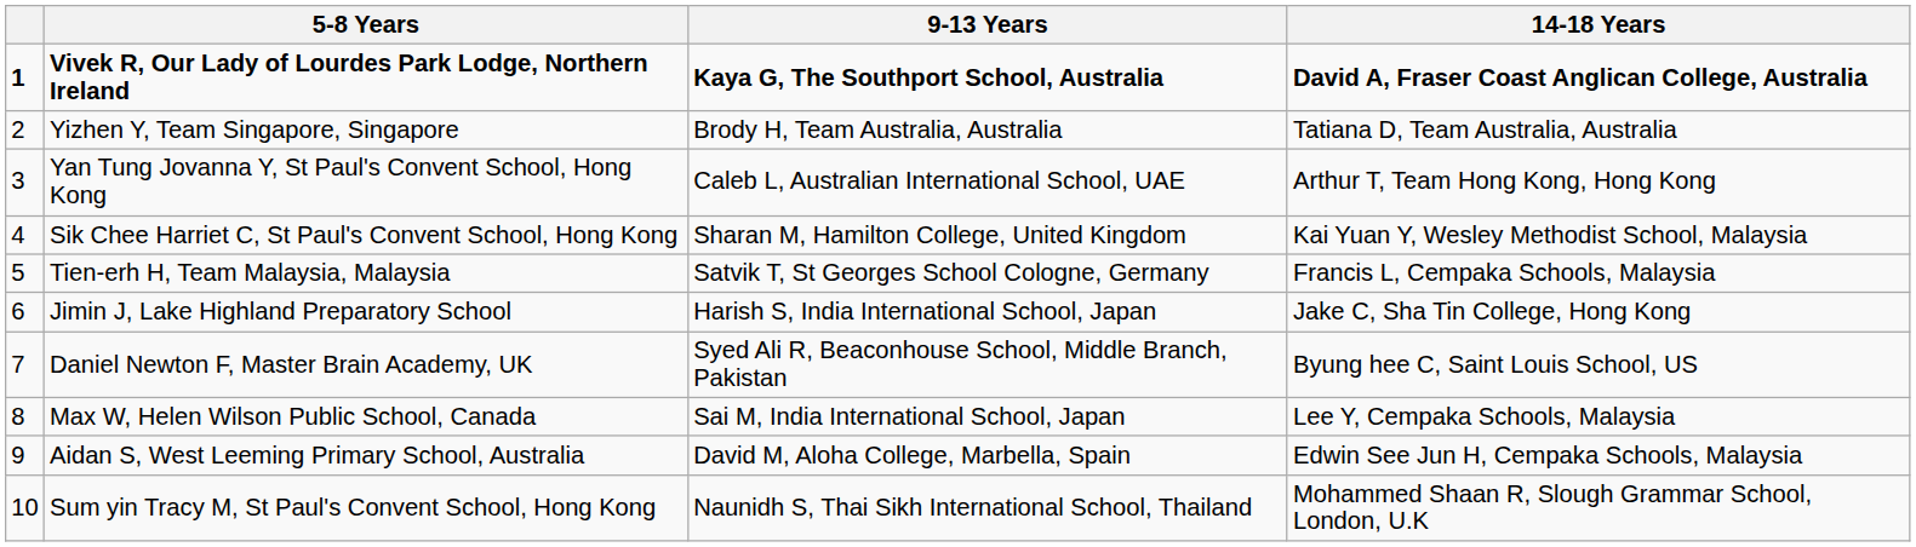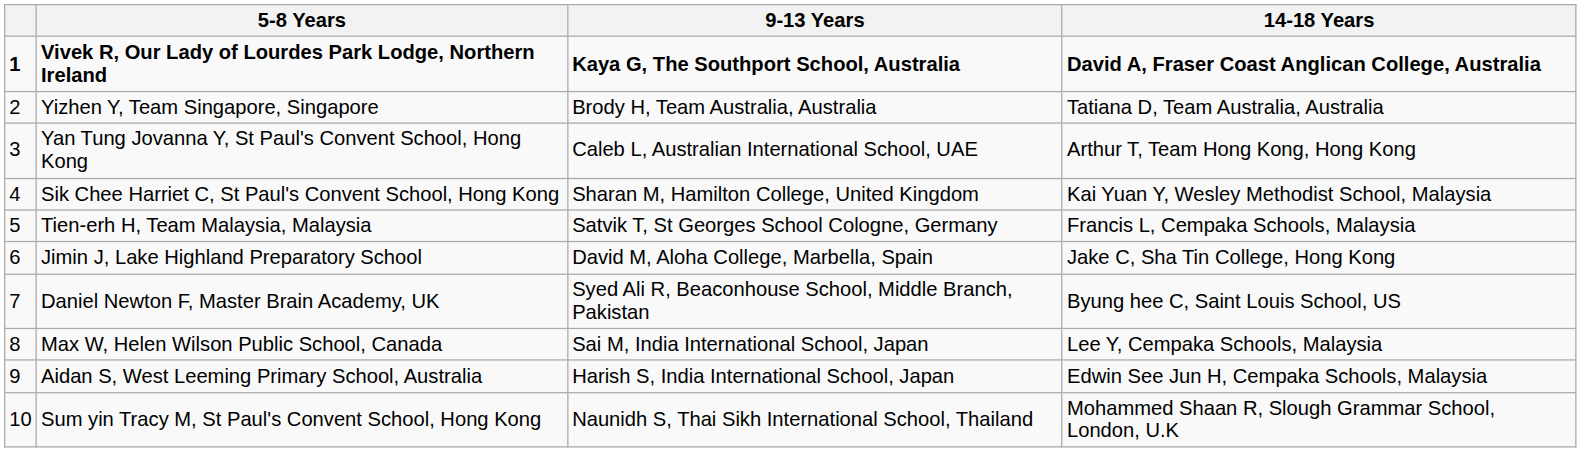Jimin J, Lake Highland Preparatory School | 9-13 Years: Harish S, India International School, Japan -> David M, Aloha College, Marbella, Spain
Aidan S, West Leeming Primary School, Australia | 9-13 Years: David M, Aloha College, Marbella, Spain -> Harish S, India International School, Japan
